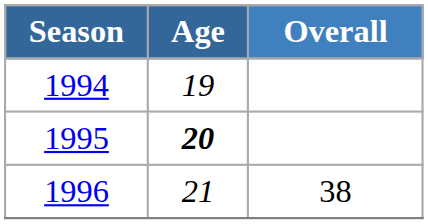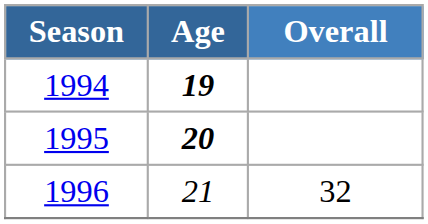1994 | Age: normal -> bold
1996 | Overall: 38 -> 32
